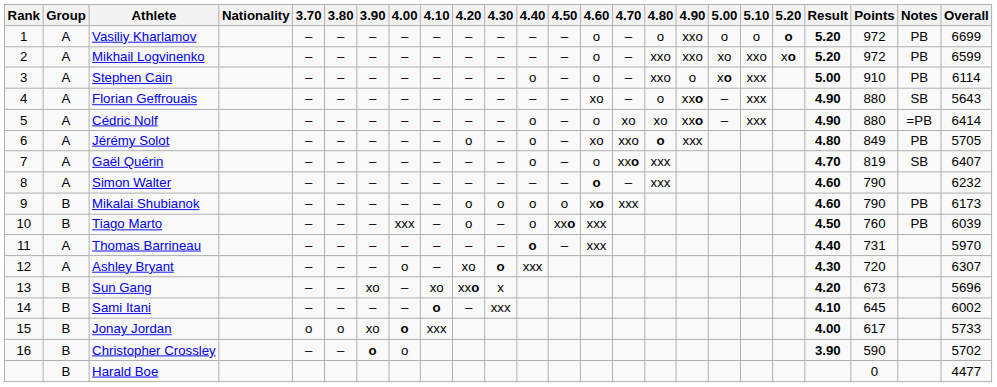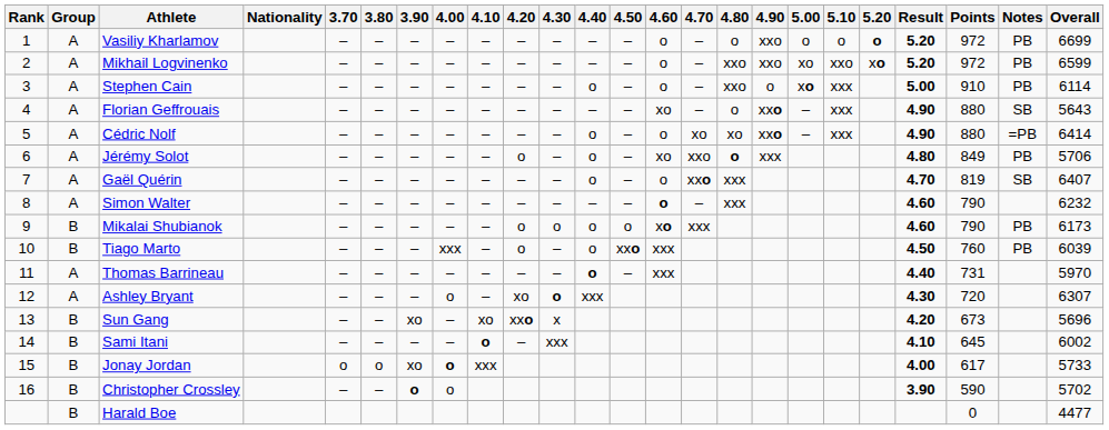Jérémy Solot | Overall: 5705 -> 5706
